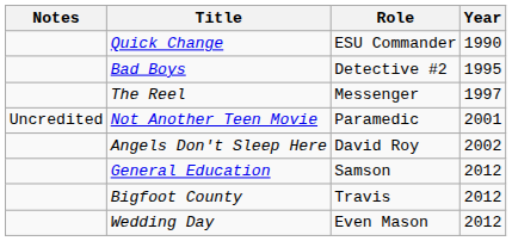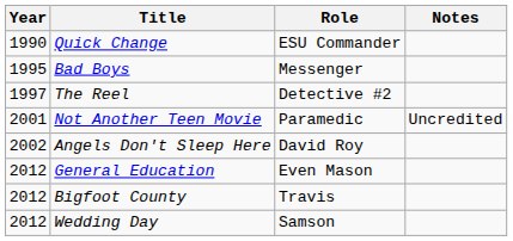columns swapped: Year <-> Notes
Bad Boys | Role: Detective #2 -> Messenger
The Reel | Role: Messenger -> Detective #2
General Education | Role: Samson -> Even Mason
Wedding Day | Role: Even Mason -> Samson
